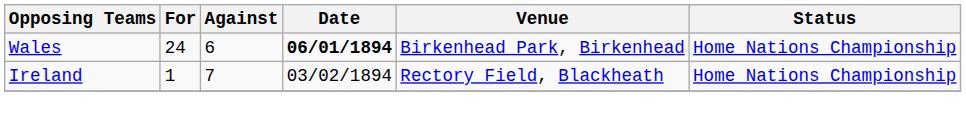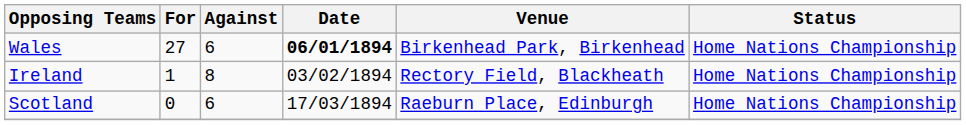Wales | For: 24 -> 27
Ireland | Against: 7 -> 8
+ row: Scotland | 0 | 6 | 17/03/1894 | Raeburn Place, Edinburgh | Home Nations Championship
